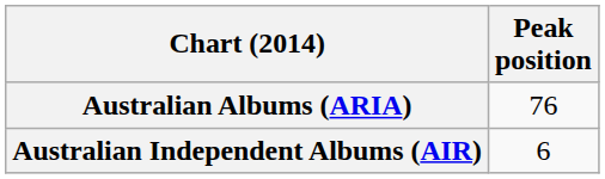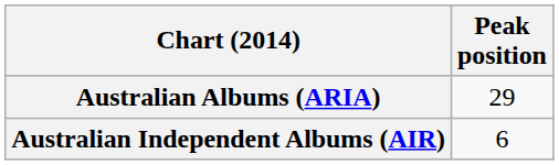Australian Albums (ARIA) | Peak position: 76 -> 29
